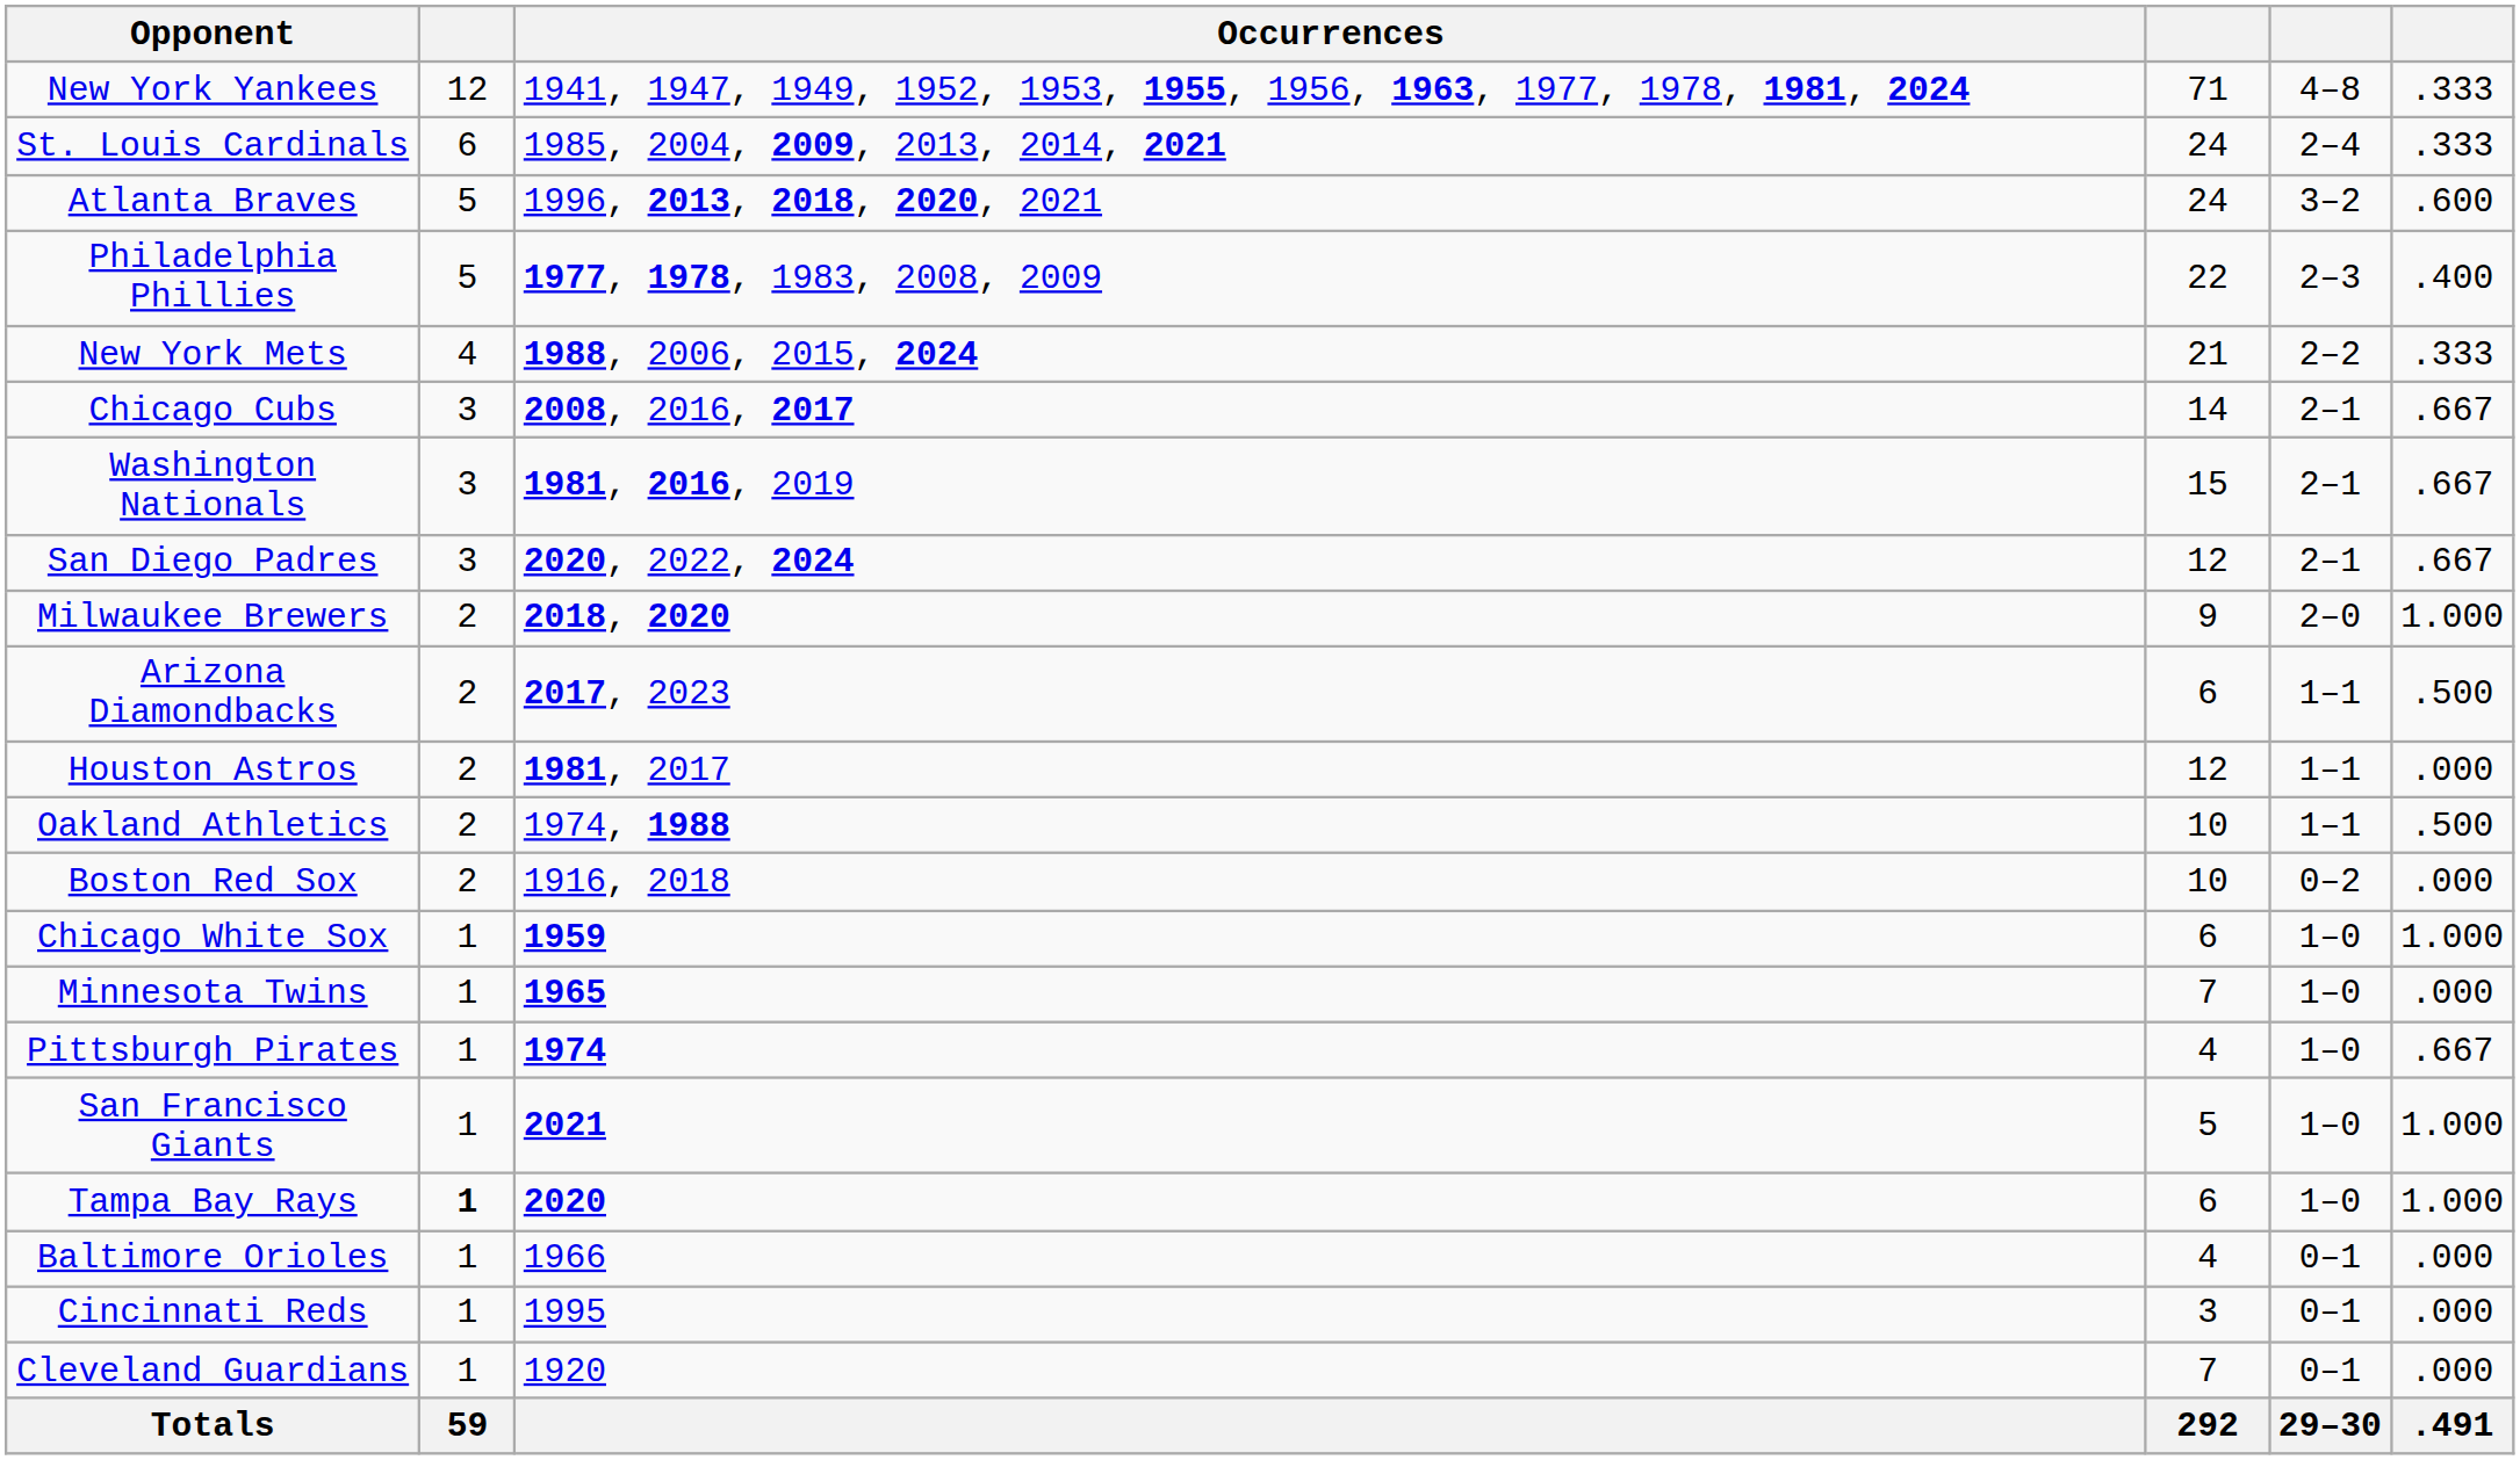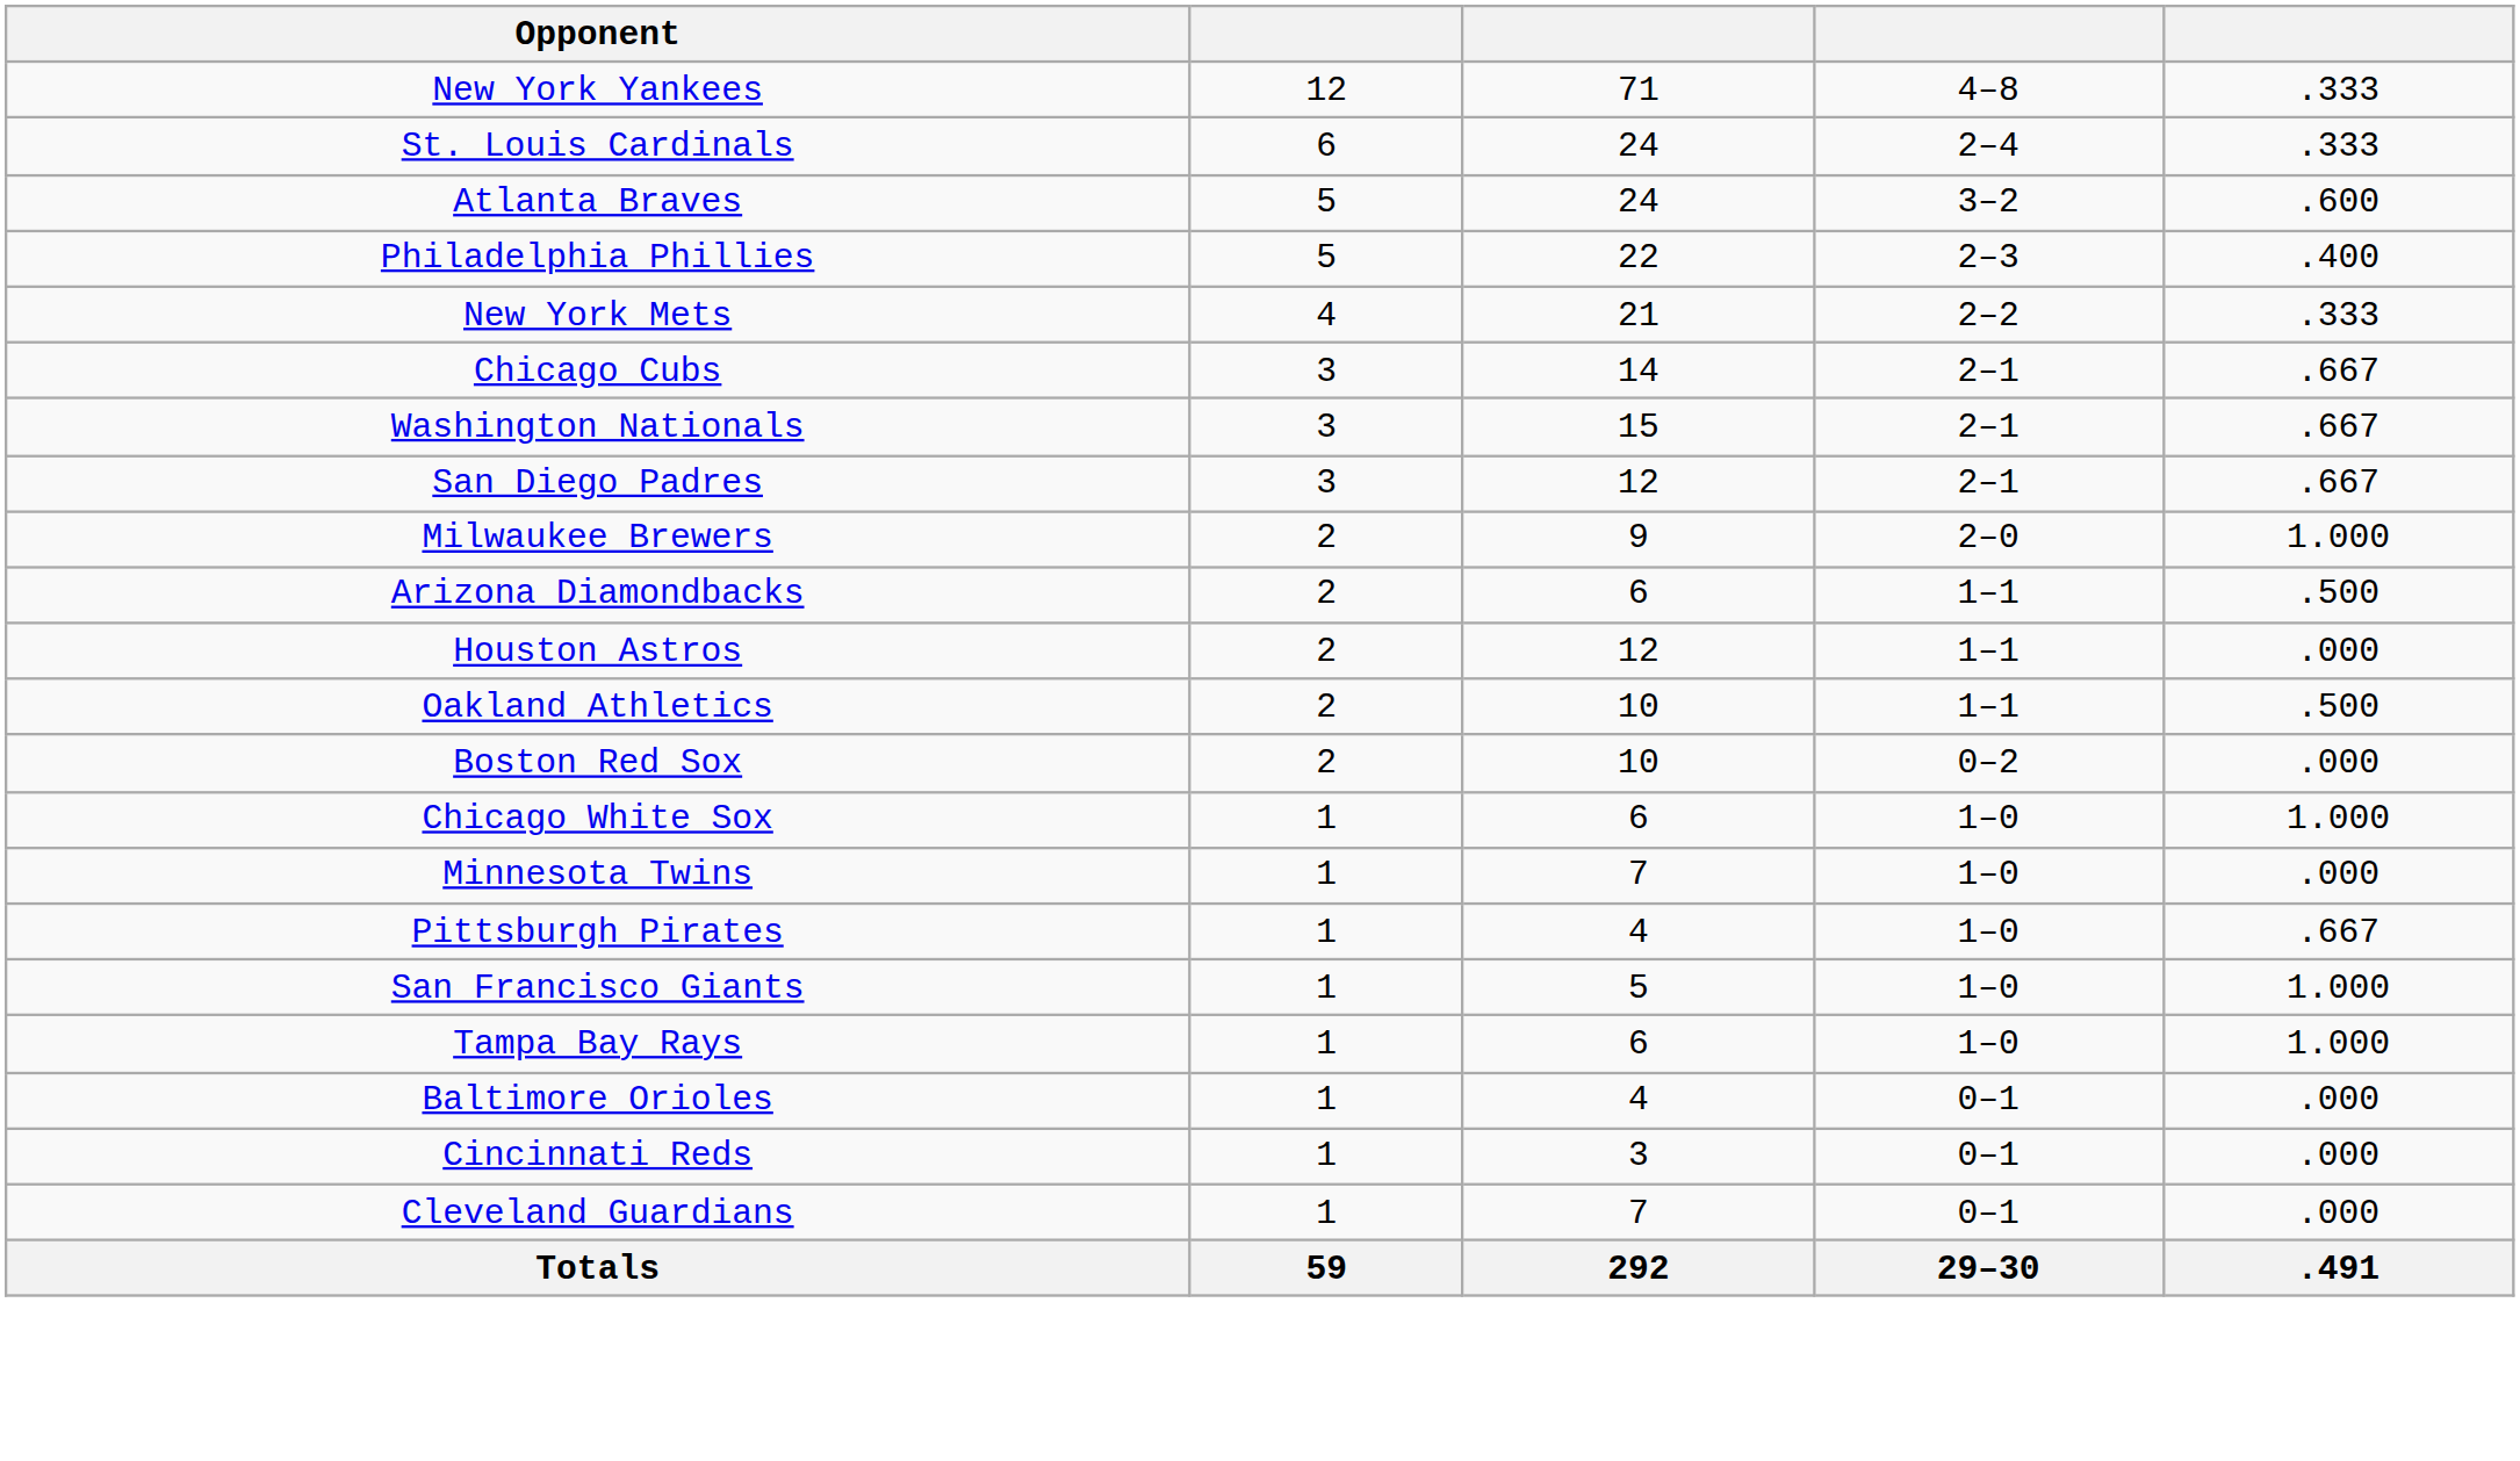- column: Occurrences | 1941, 1947, 1949, 1952, 1953, 1955, 1956, 1963, 1977, 1978, 1981, 2024 | 1985, 2004, 2009, 2013, 2014, 2021 | 1996, 2013, 2018, 2020, 2021 | 1977, 1978, 1983, 2008, 2009 | 1988, 2006, 2015, 2024 | 2008, 2016, 2017 | 1981, 2016, 2019 | 2020, 2022, 2024 | 2018, 2020 | 2017, 2023 | 1981, 2017 | 1974, 1988 | 1916, 2018 | 1959 | 1965 | 1974 | 2021 | 2020 | 1966 | 1995 | 1920
Tampa Bay Rays | column 2: bold -> normal
